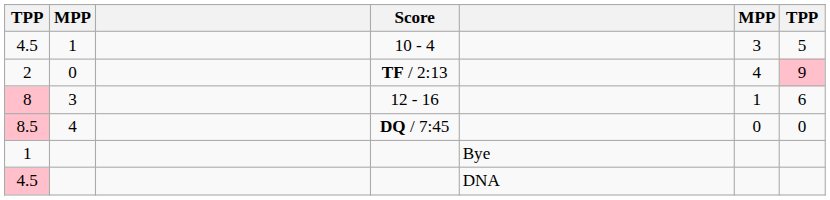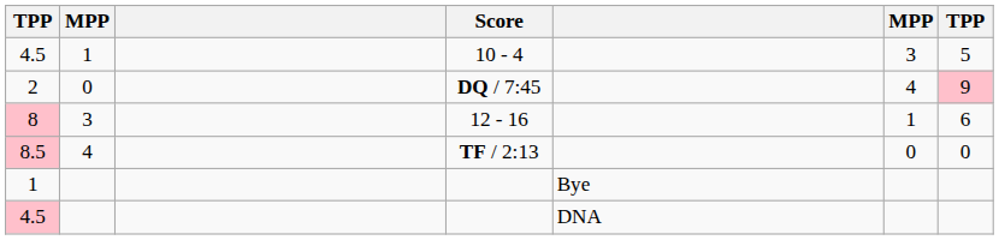2 | Score: TF / 2:13 -> DQ / 7:45
8.5 | Score: DQ / 7:45 -> TF / 2:13
